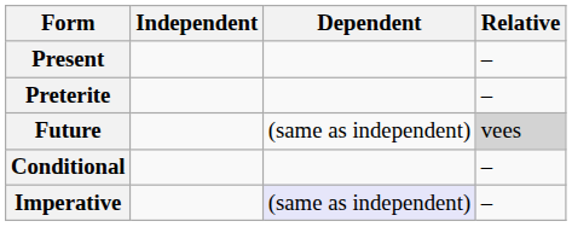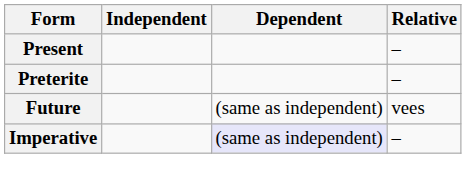Future | Relative: lightgrey background -> no background
- row: Conditional | –
